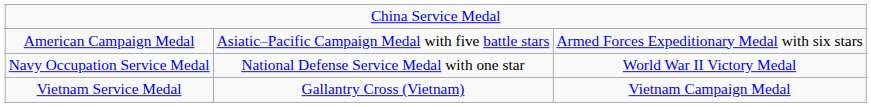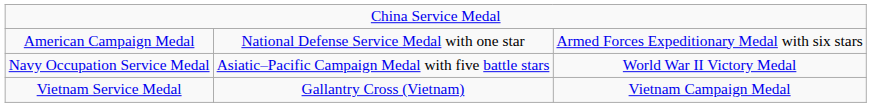American Campaign Medal | column 2: Asiatic–Pacific Campaign Medal with five battle stars -> National Defense Service Medal with one star
Navy Occupation Service Medal | column 2: National Defense Service Medal with one star -> Asiatic–Pacific Campaign Medal with five battle stars
